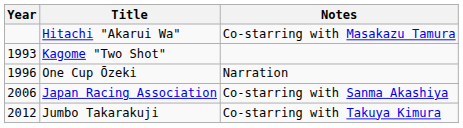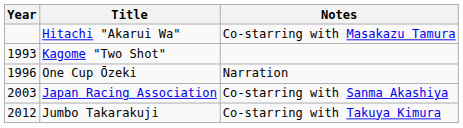Japan Racing Association | Year: 2006 -> 2003
